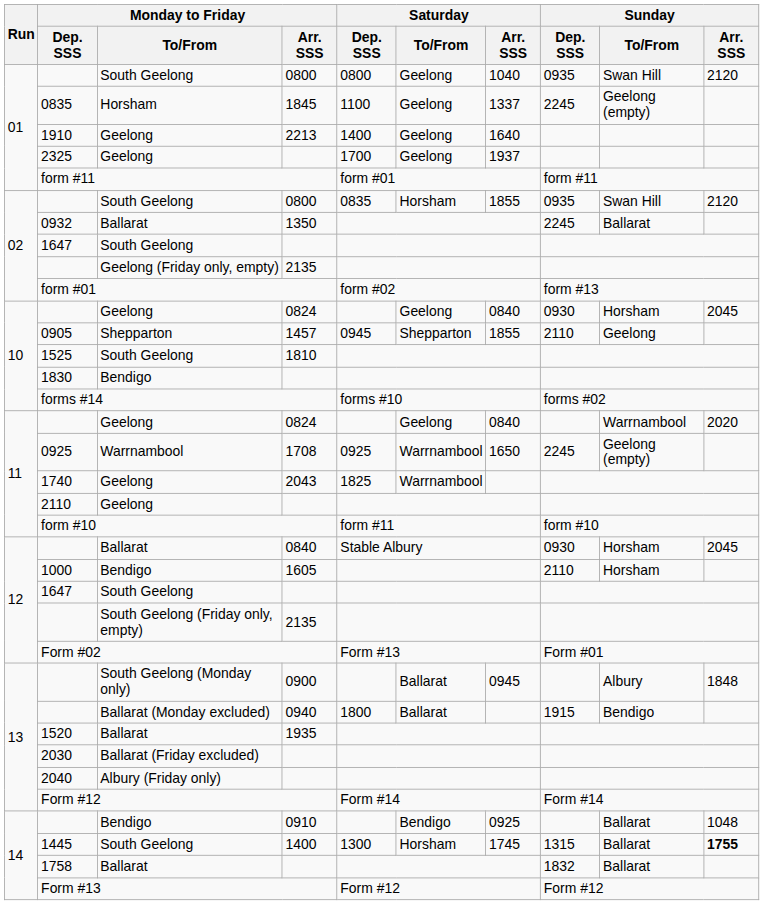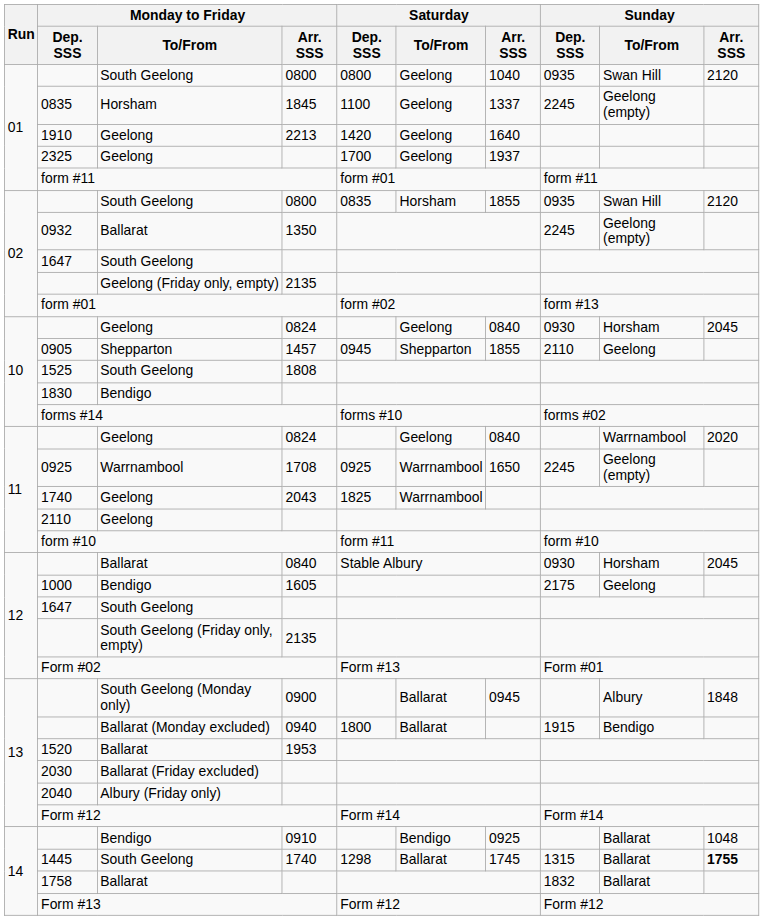1910 | Saturday / Dep. SSS: 1400 -> 1420
0932 | Sunday / To/From: Ballarat -> Geelong (empty)
1525 | Monday to Friday / Arr. SSS: 1810 -> 1808
1000 | Sunday / Dep. SSS: 2110 -> 2175
1000 | Sunday / To/From: Horsham -> Geelong
1520 | Monday to Friday / Arr. SSS: 1935 -> 1953
1445 | Monday to Friday / Arr. SSS: 1400 -> 1740
1445 | Saturday / Dep. SSS: 1300 -> 1298
1445 | Saturday / To/From: Horsham -> Ballarat
